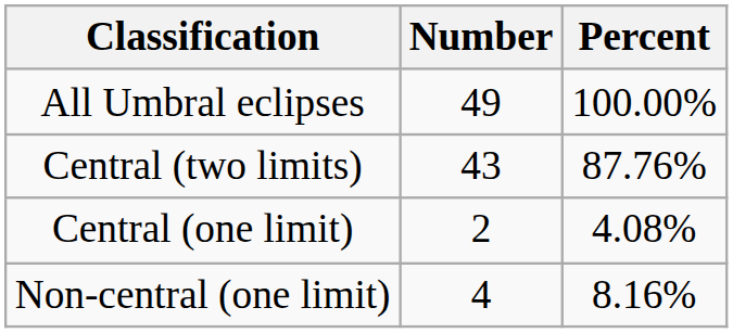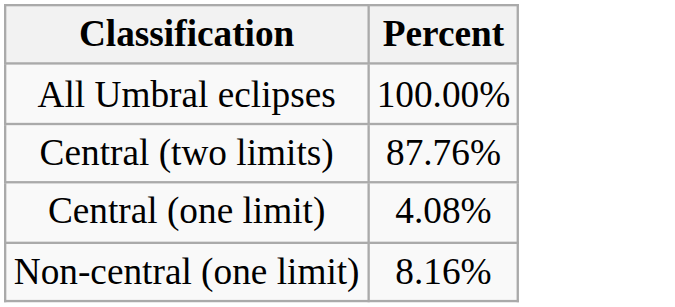- column: Number | 49 | 43 | 2 | 4
